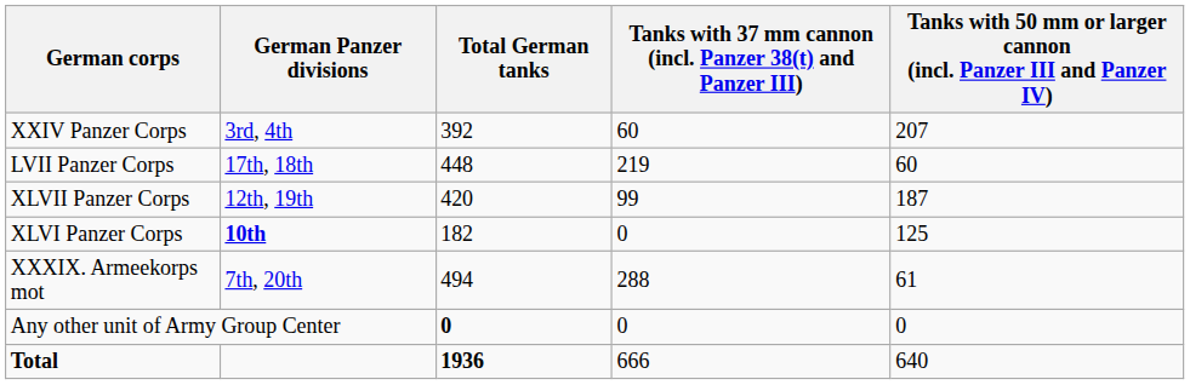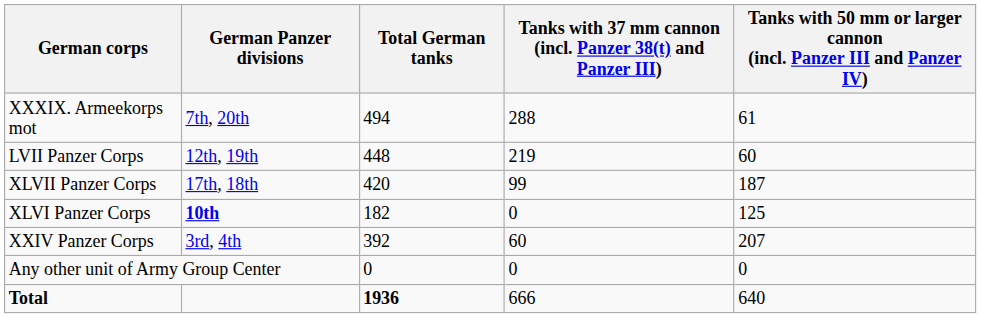rows swapped: XXXIX. Armeekorps mot <-> XXIV Panzer Corps
LVII Panzer Corps | German Panzer divisions: 17th, 18th -> 12th, 19th
XLVII Panzer Corps | German Panzer divisions: 12th, 19th -> 17th, 18th
Any other unit of Army Group Center | Total German tanks: bold -> normal
